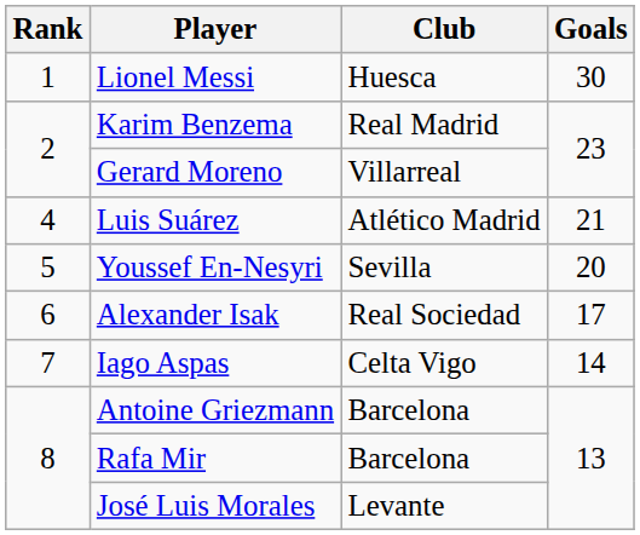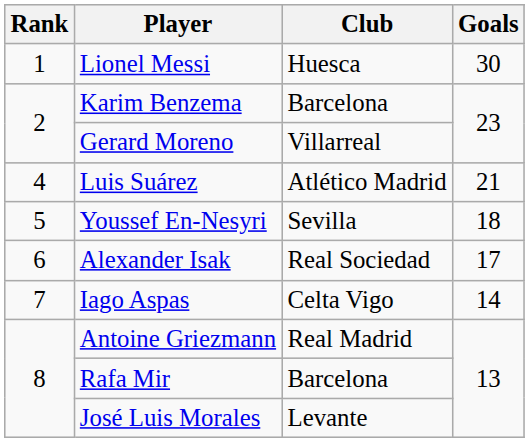Karim Benzema | Club: Real Madrid -> Barcelona
Youssef En-Nesyri | Goals: 20 -> 18
Antoine Griezmann | Club: Barcelona -> Real Madrid
